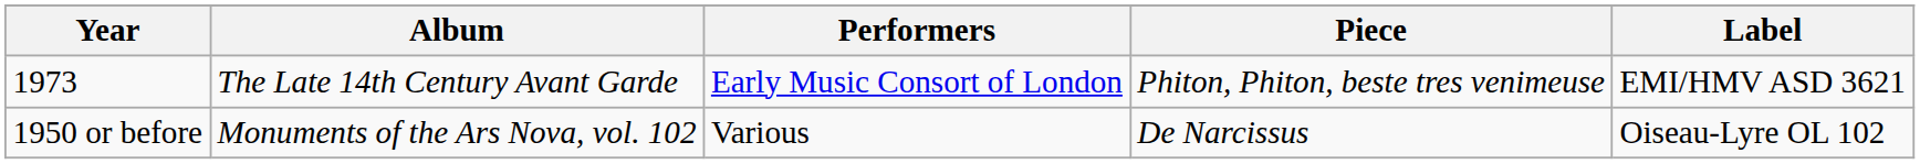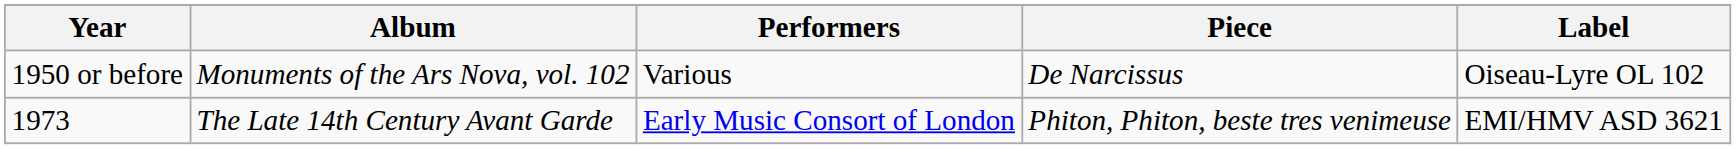rows swapped: 1950 or before <-> 1973
